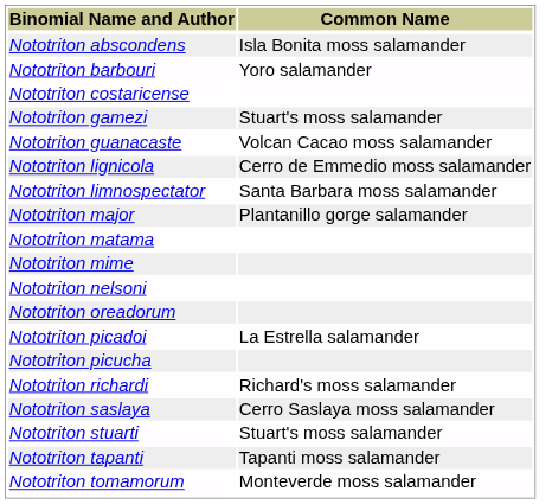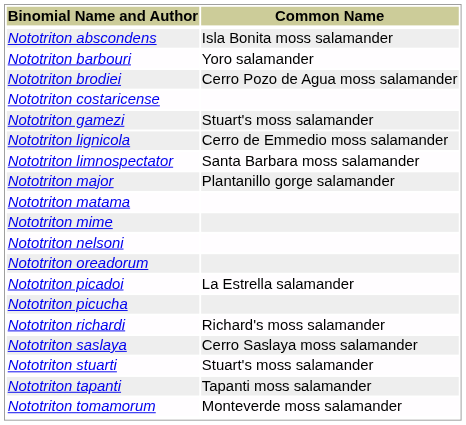+ row: Nototriton brodiei | Cerro Pozo de Agua moss salamander
- row: Nototriton guanacaste | Volcan Cacao moss salamander
